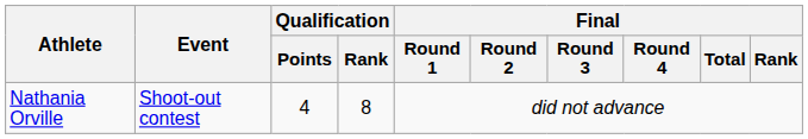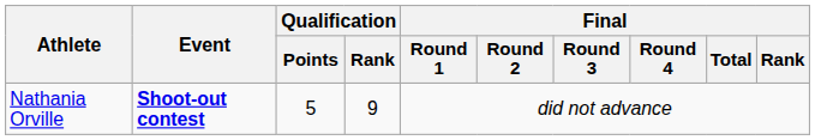Nathania Orville | Event: normal -> bold
Nathania Orville | Qualification / Points: 4 -> 5
Nathania Orville | Qualification / Rank: 8 -> 9
